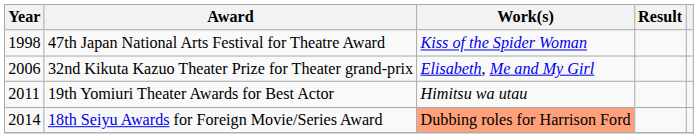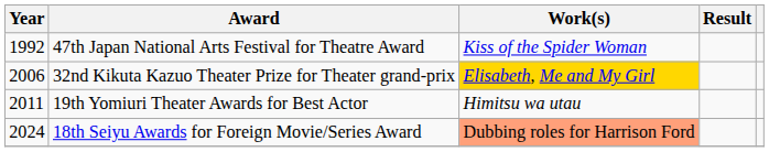47th Japan National Arts Festival for Theatre Award | Year: 1998 -> 1992
32nd Kikuta Kazuo Theater Prize for Theater grand-prix | Work(s): no background -> gold background
18th Seiyu Awards for Foreign Movie/Series Award | Year: 2014 -> 2024
